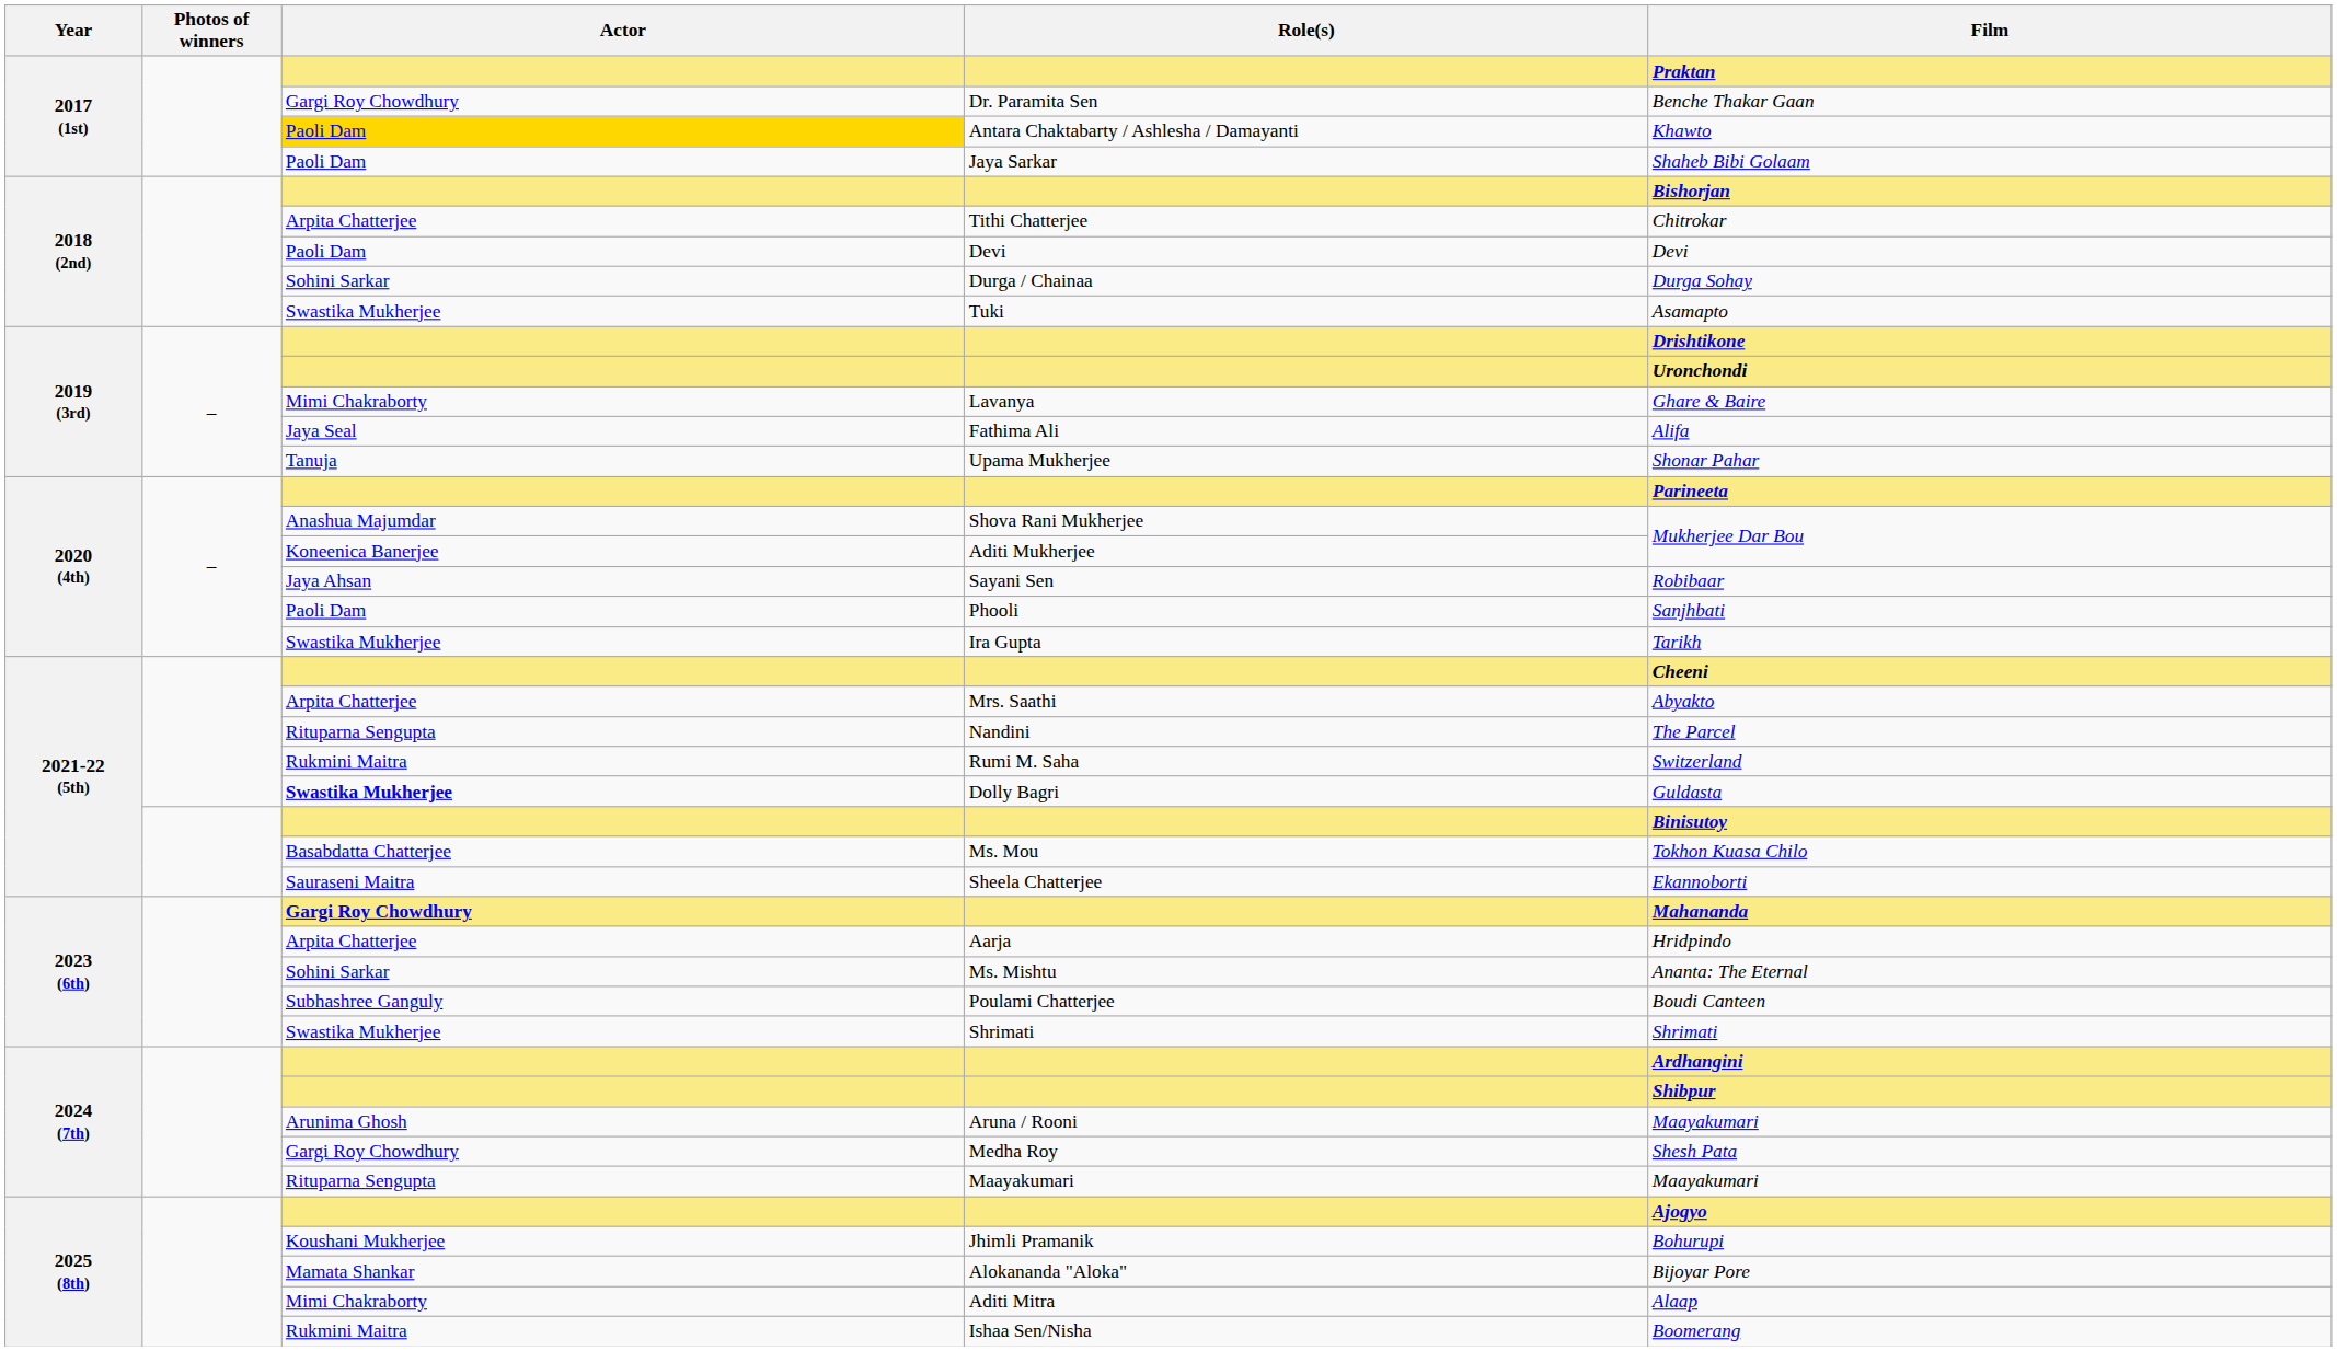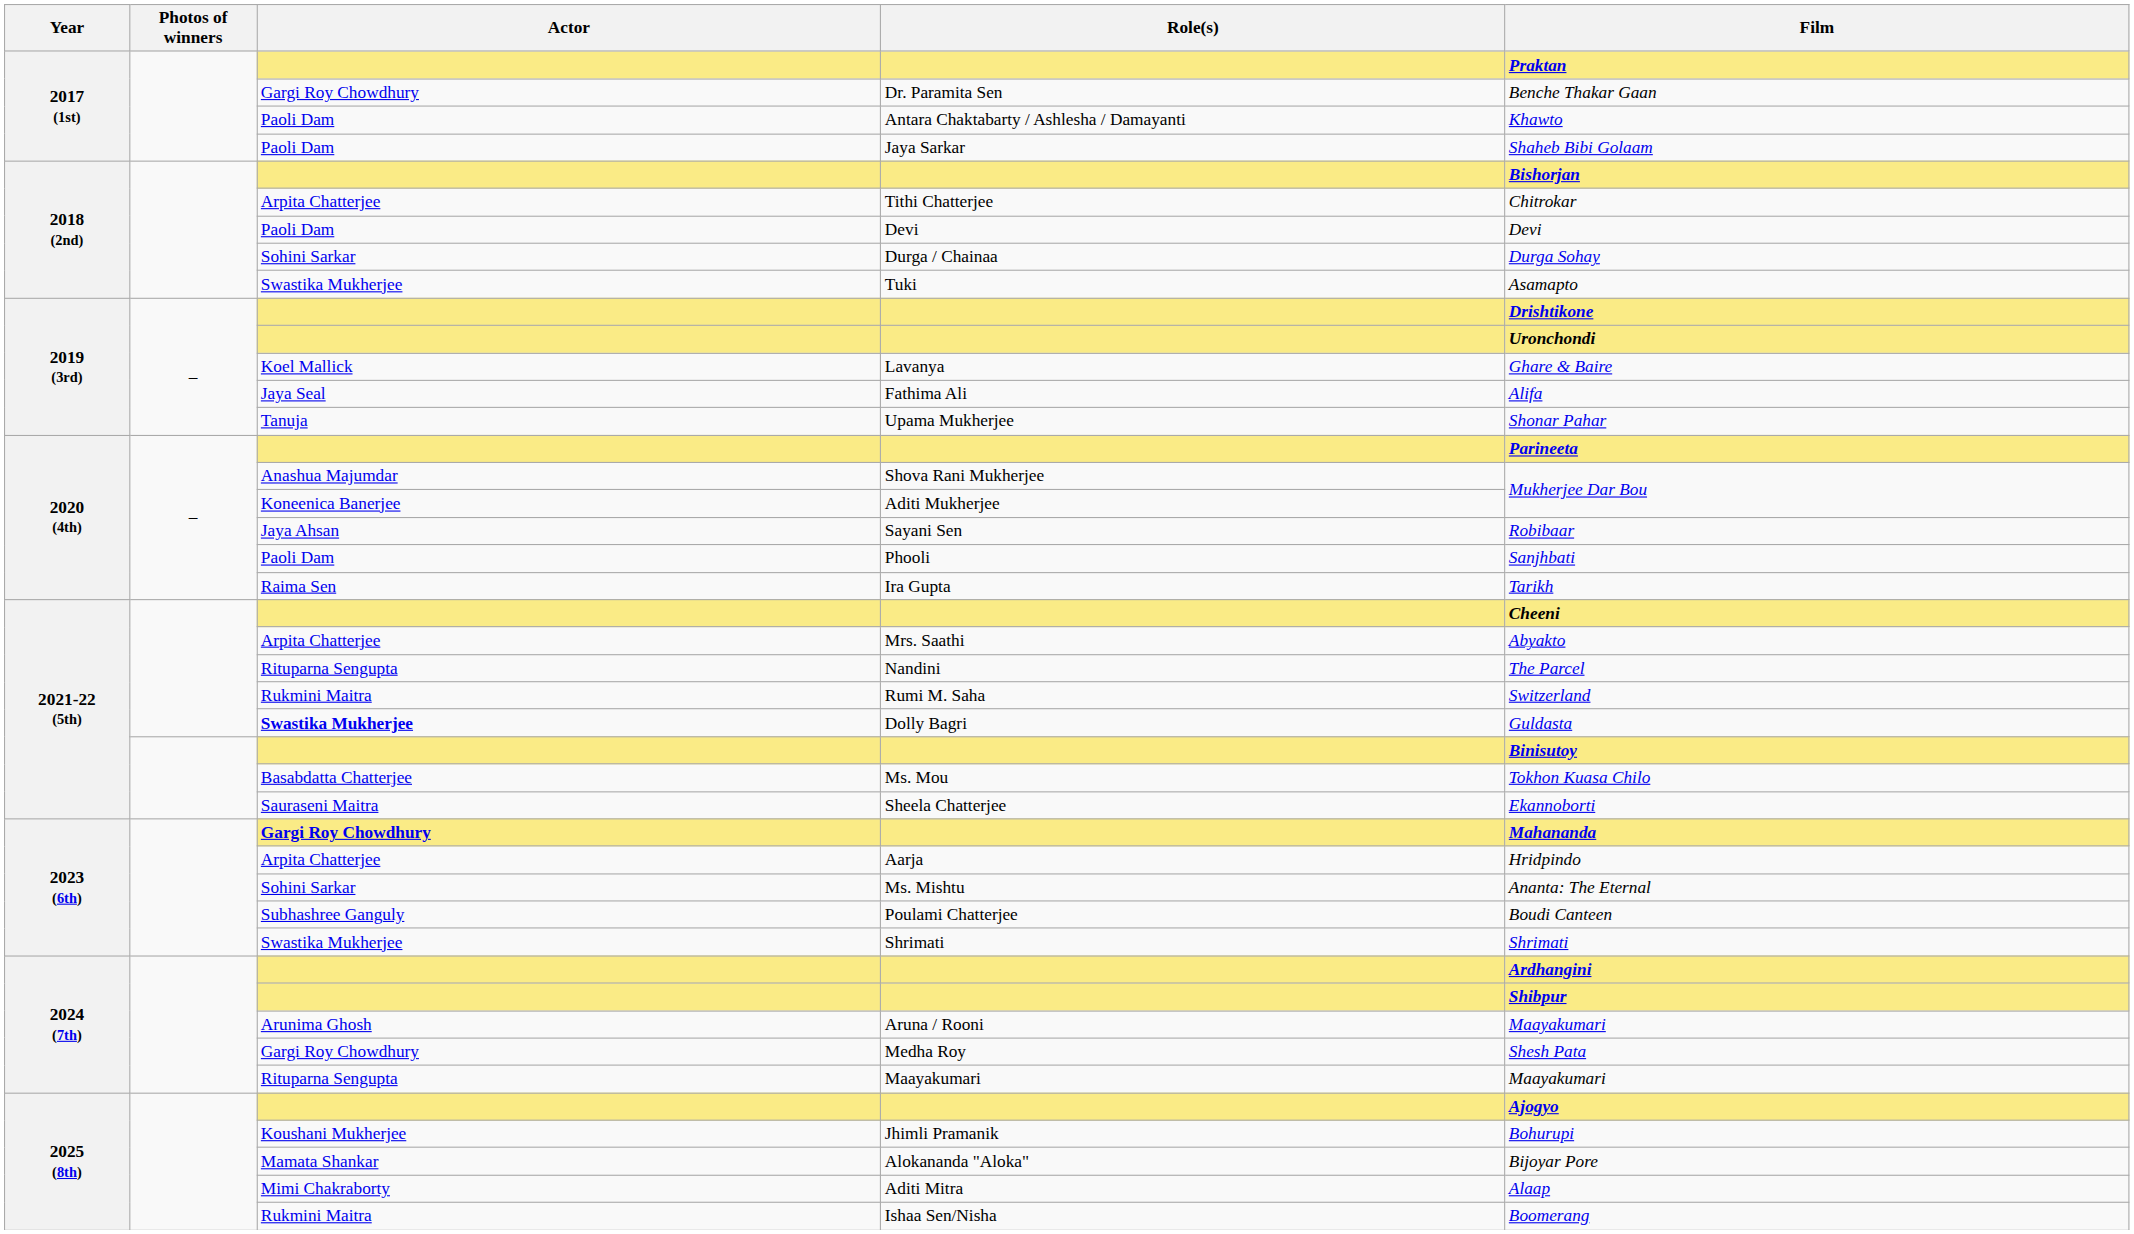Antara Chaktabarty / Ashlesha / Damayanti | Actor: gold background -> no background
Lavanya | Actor: Mimi Chakraborty -> Koel Mallick
Ira Gupta | Actor: Swastika Mukherjee -> Raima Sen
